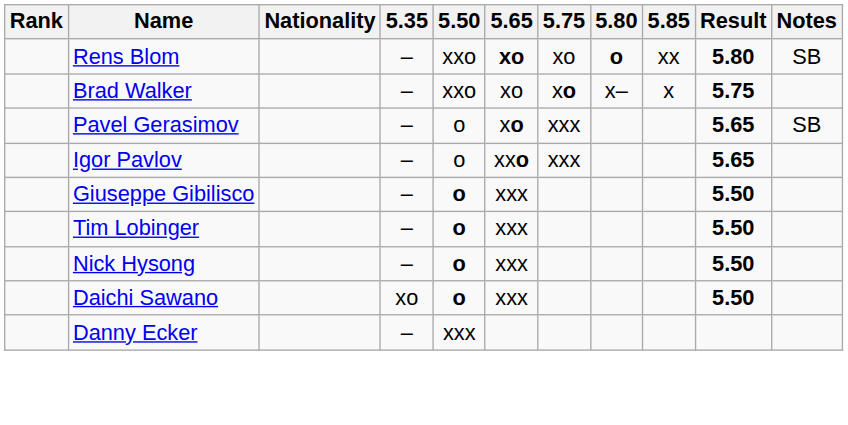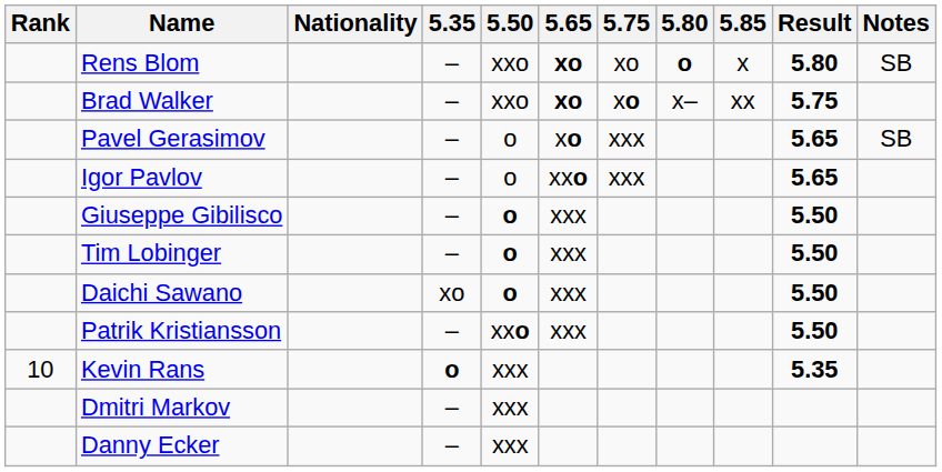Rens Blom | 5.85: xx -> x
Brad Walker | 5.65: normal -> bold
Brad Walker | 5.85: x -> xx
- row: Nick Hysong | – | o | xxx | 5.50
+ row: Patrik Kristiansson | – | xxo | xxx | 5.50
+ row: 10 | Kevin Rans | o | xxx | 5.35
+ row: Dmitri Markov | – | xxx
